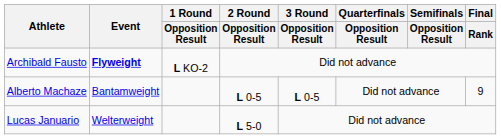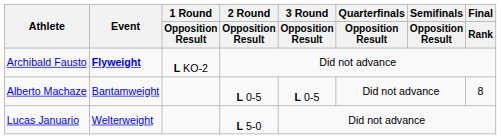Alberto Machaze | Final / Rank: 9 -> 8
